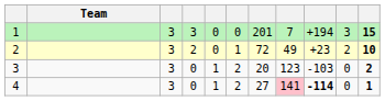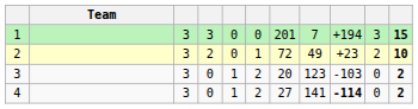4 | column 8: pink background -> no background
4 | column 11: 1 -> 2
